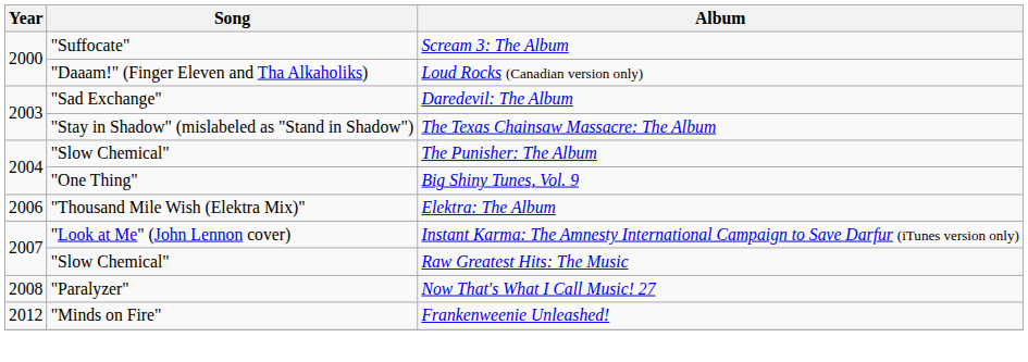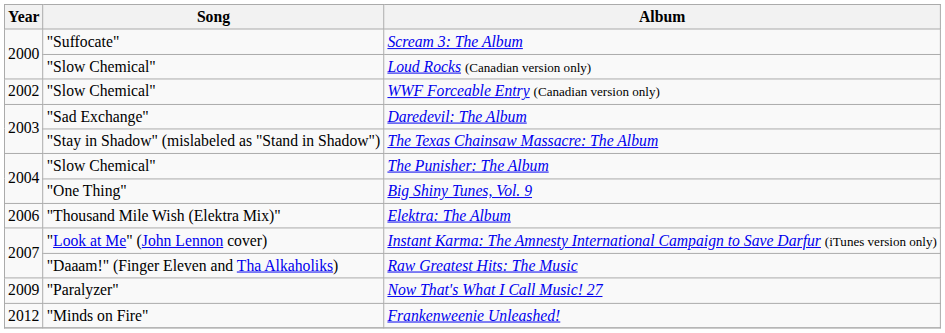Loud Rocks (Canadian version only) | Song: "Daaam!" (Finger Eleven and Tha Alkaholiks) -> "Slow Chemical"
+ row: 2002 | "Slow Chemical" | WWF Forceable Entry (Canadian version only)
Raw Greatest Hits: The Music | Song: "Slow Chemical" -> "Daaam!" (Finger Eleven and Tha Alkaholiks)
Now That's What I Call Music! 27 | Year: 2008 -> 2009
